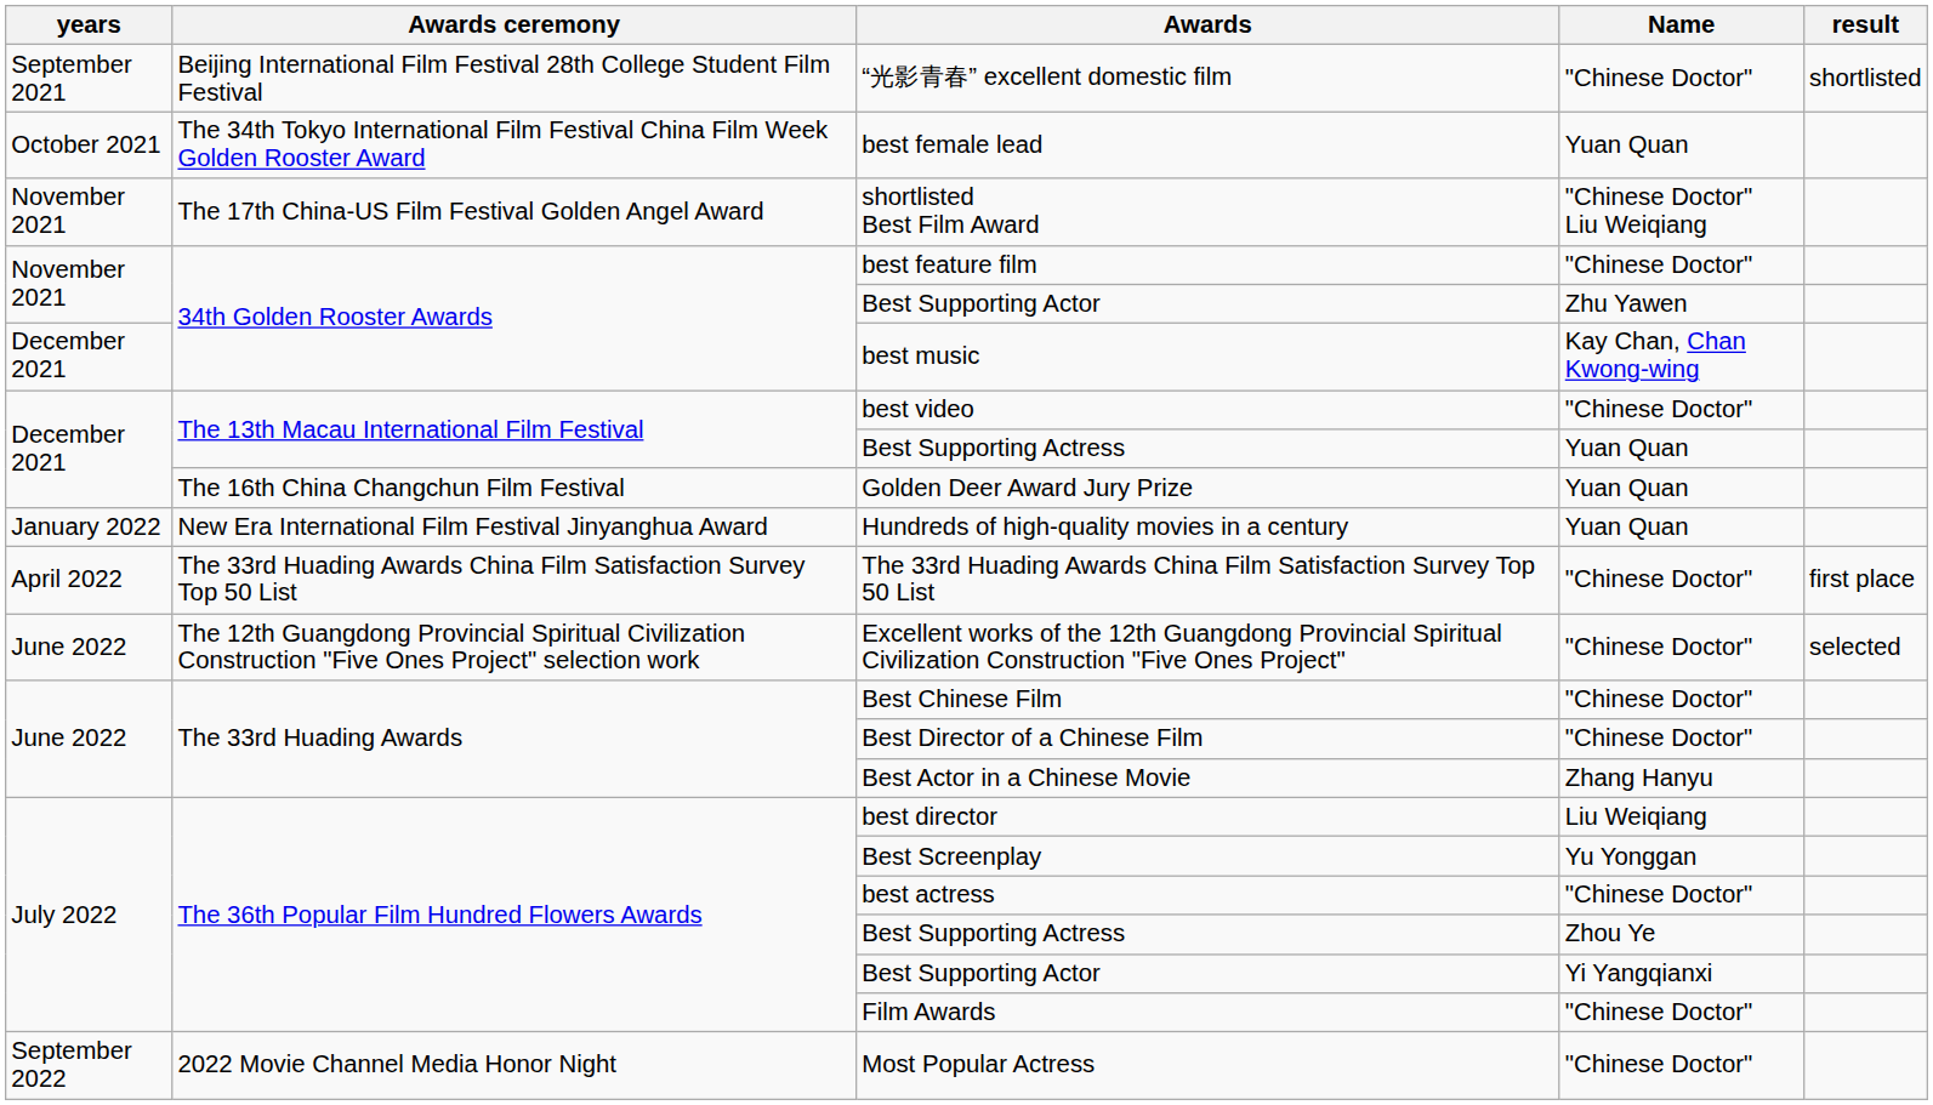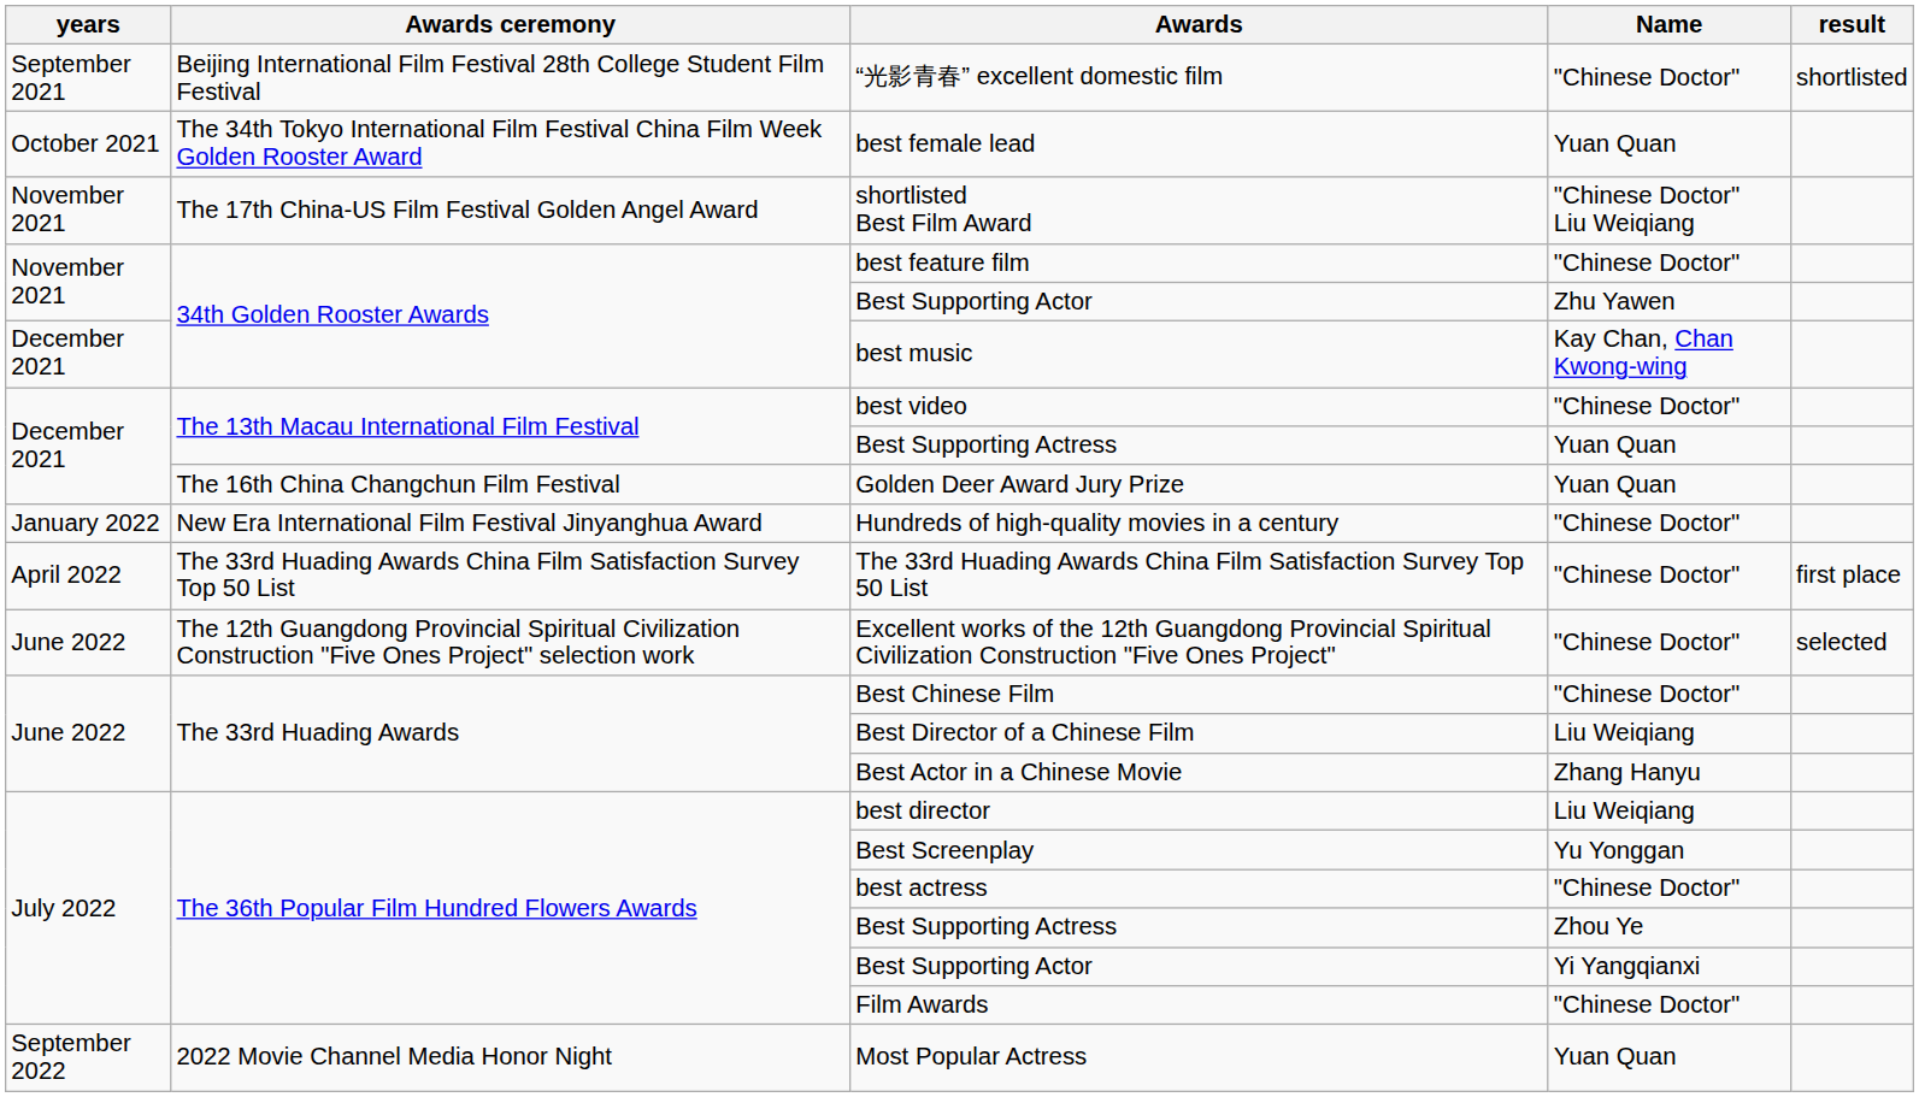Hundreds of high-quality movies in a century | Name: Yuan Quan -> "Chinese Doctor"
Best Director of a Chinese Film | Name: "Chinese Doctor" -> Liu Weiqiang
Most Popular Actress | Name: "Chinese Doctor" -> Yuan Quan
